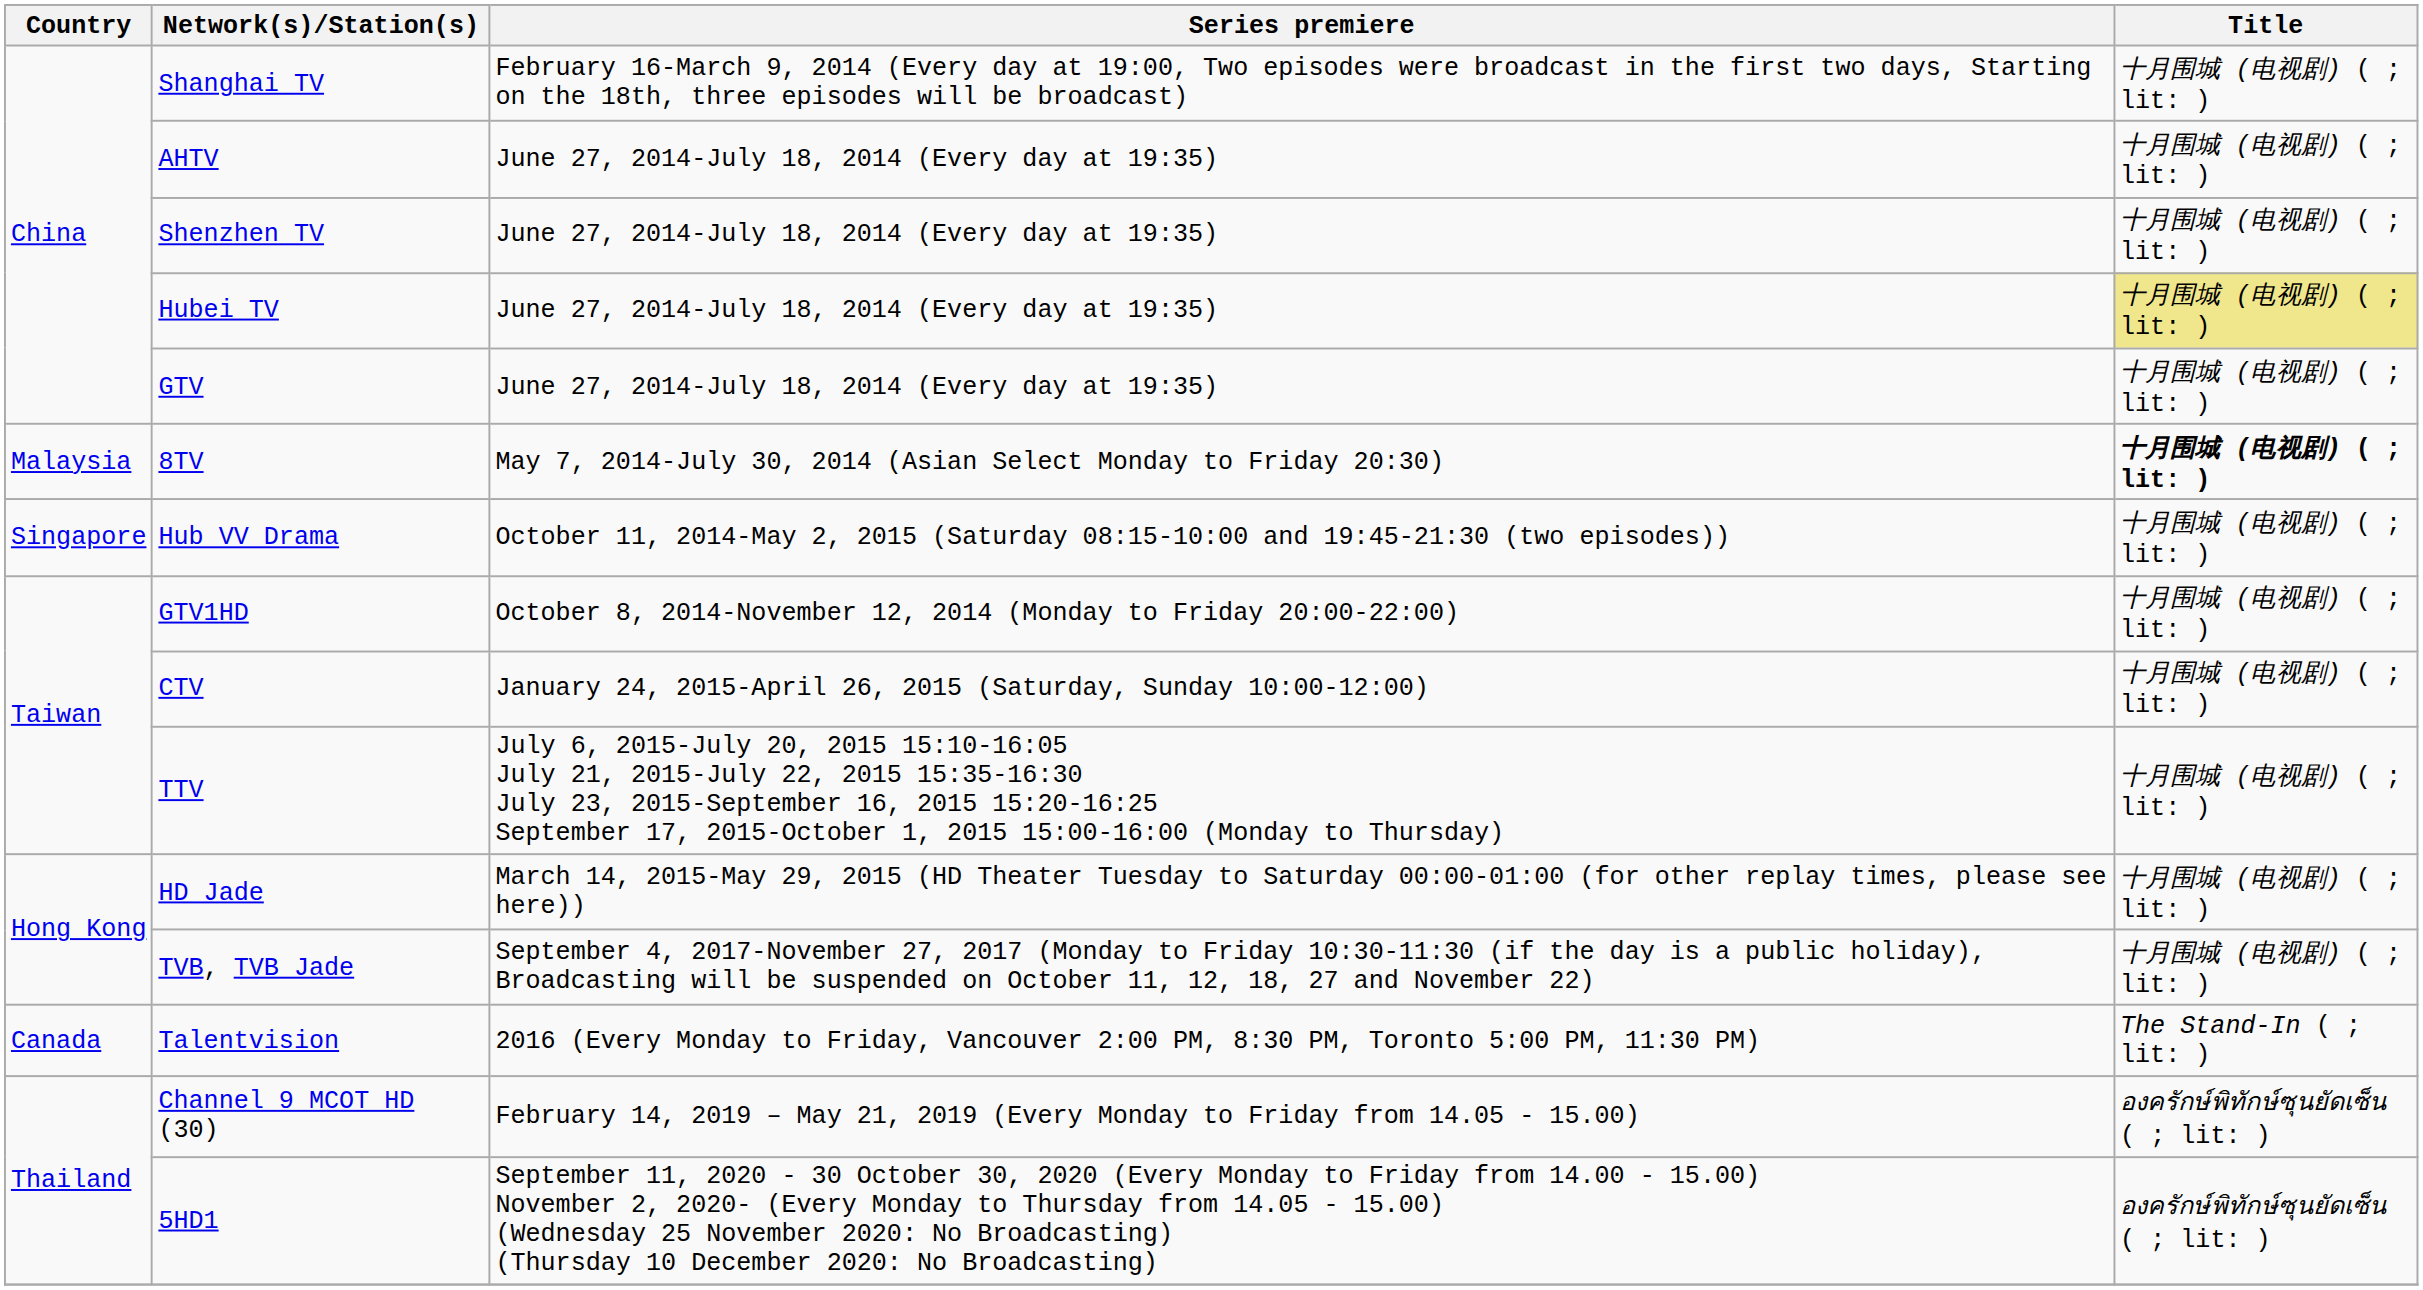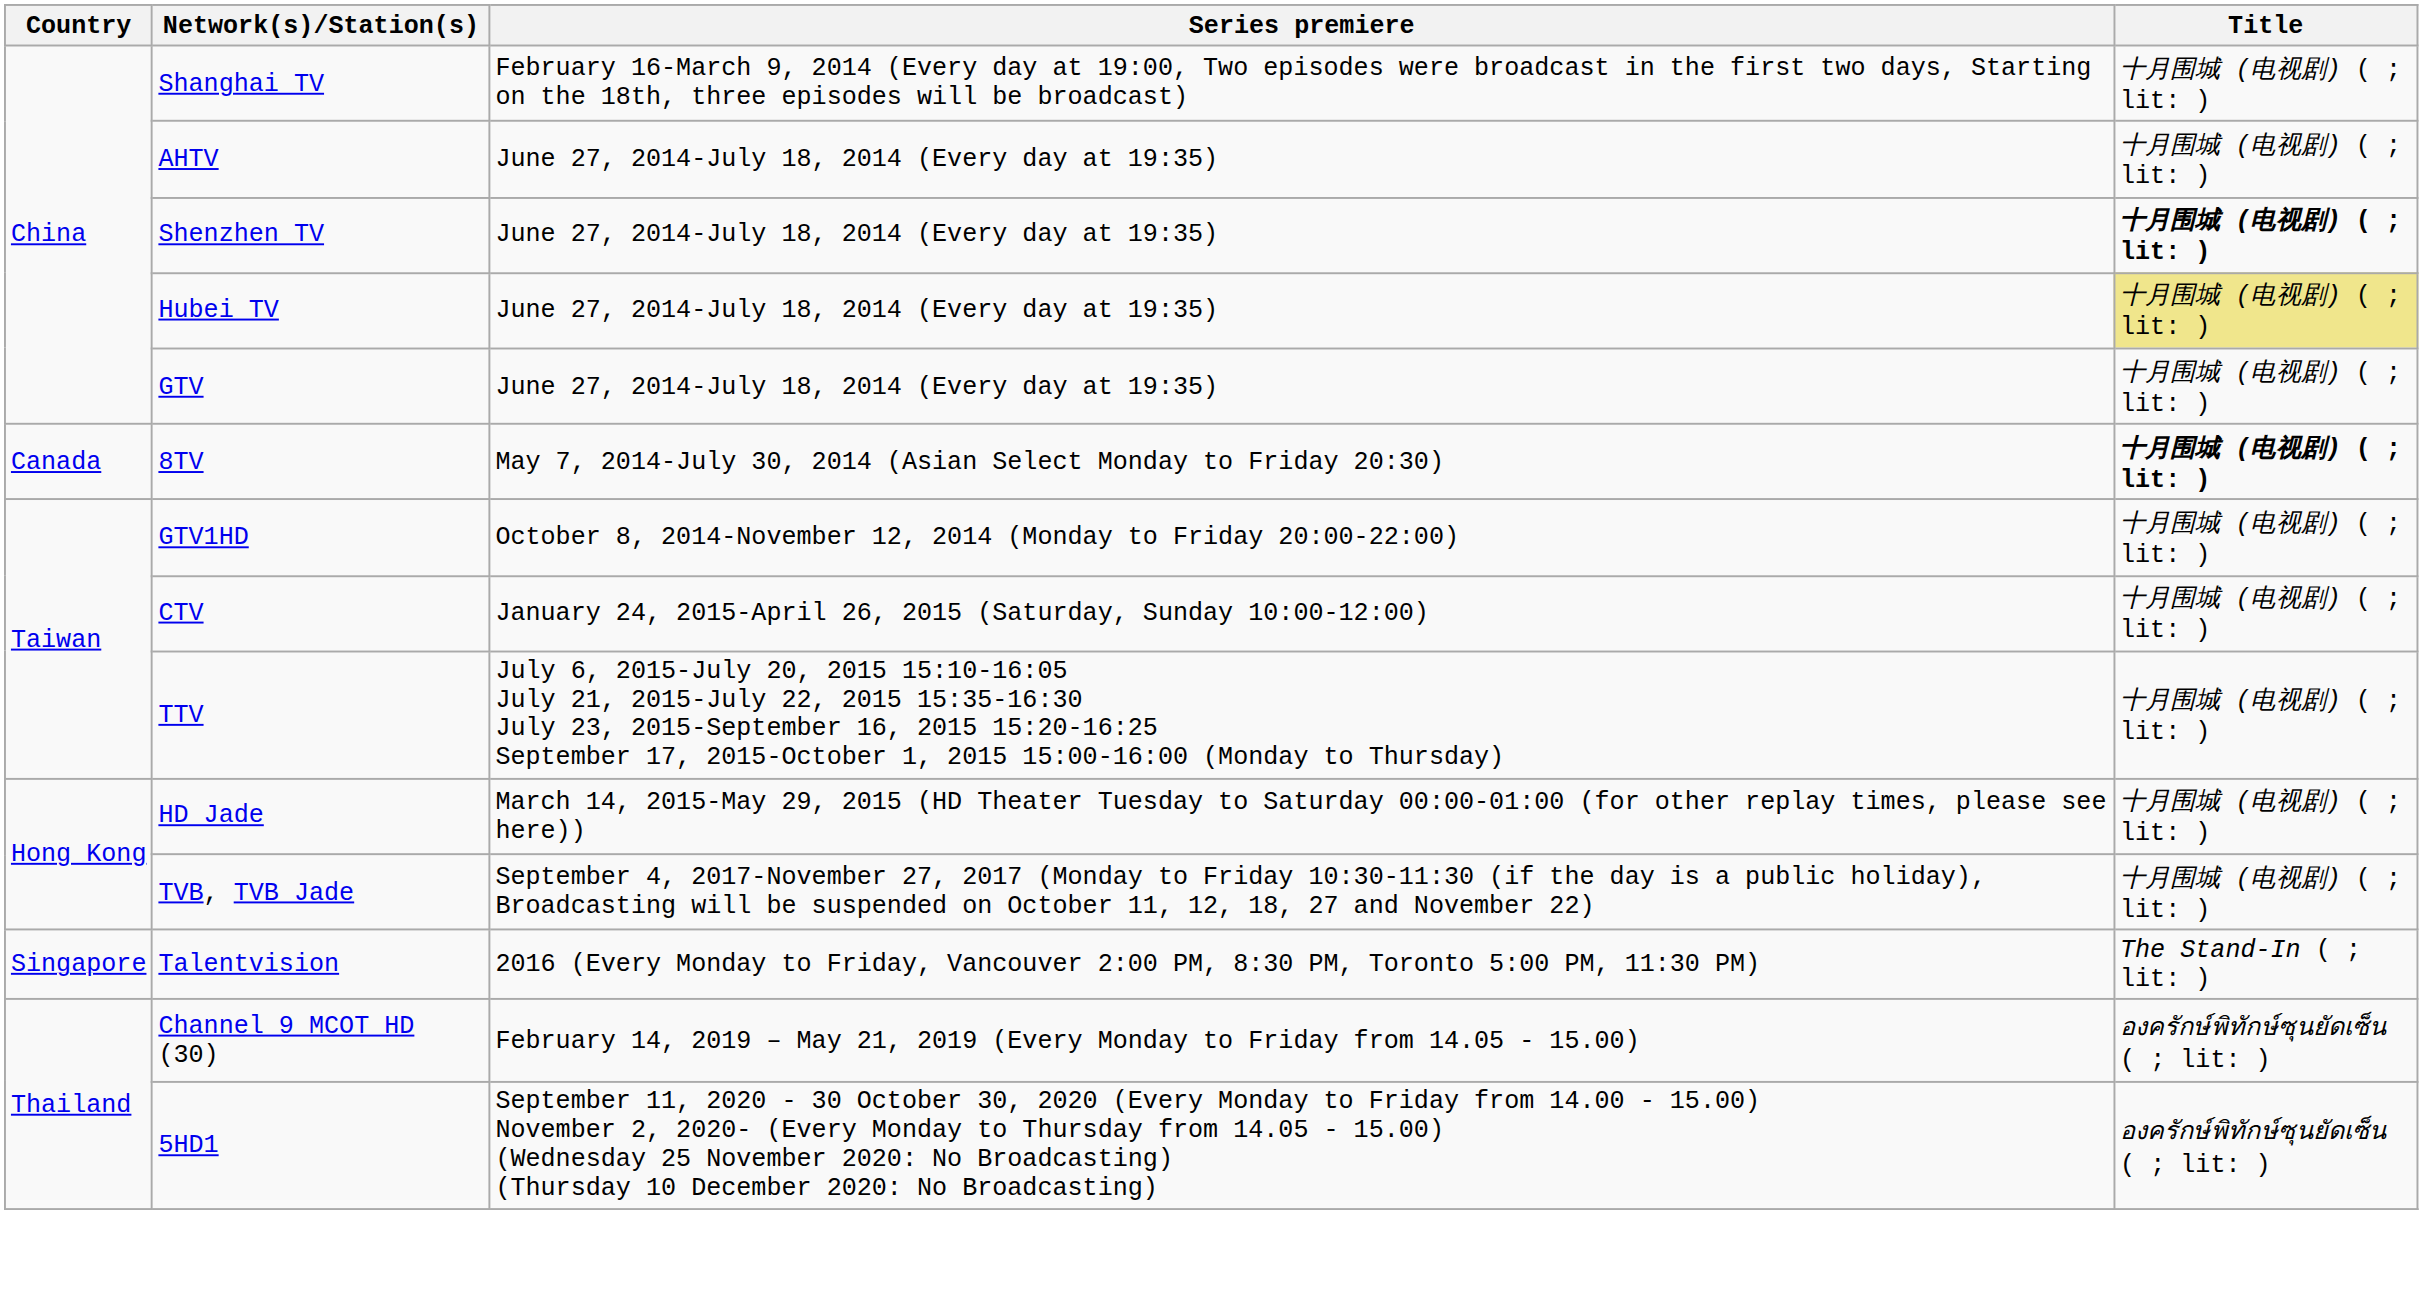Shenzhen TV | Title: normal -> bold
8TV | Country: Malaysia -> Canada
- row: Singapore | Hub VV Drama | October 11, 2014-May 2, 2015 (Saturday 08:15-10:00 and 19:45-21:30 (two episodes)) | 十月围城 (电视剧) ( ; lit: )
Talentvision | Country: Canada -> Singapore
